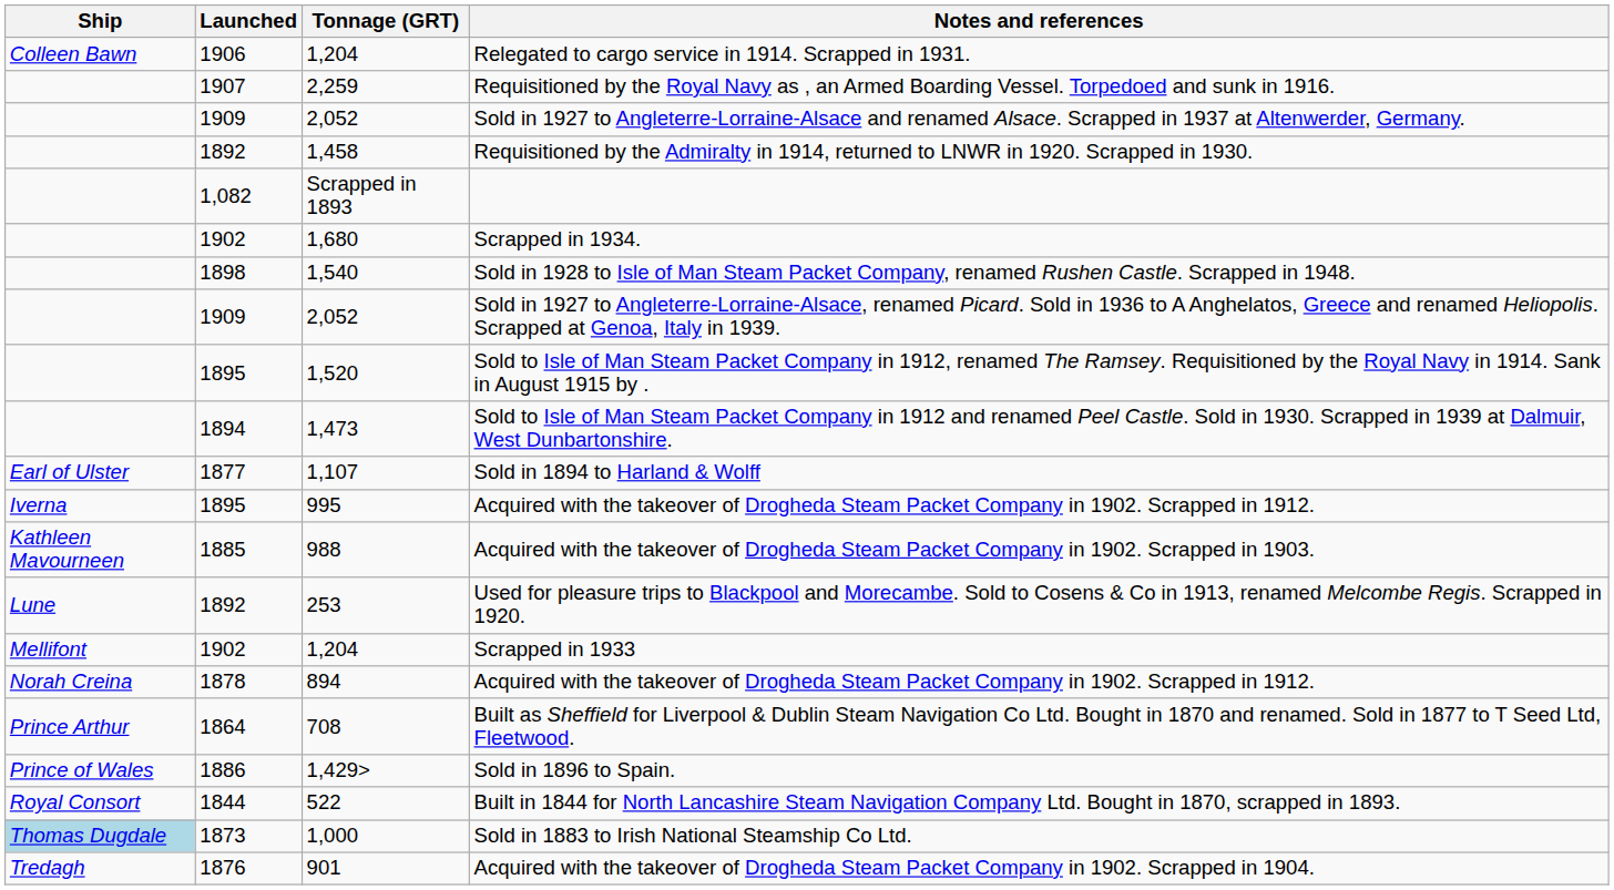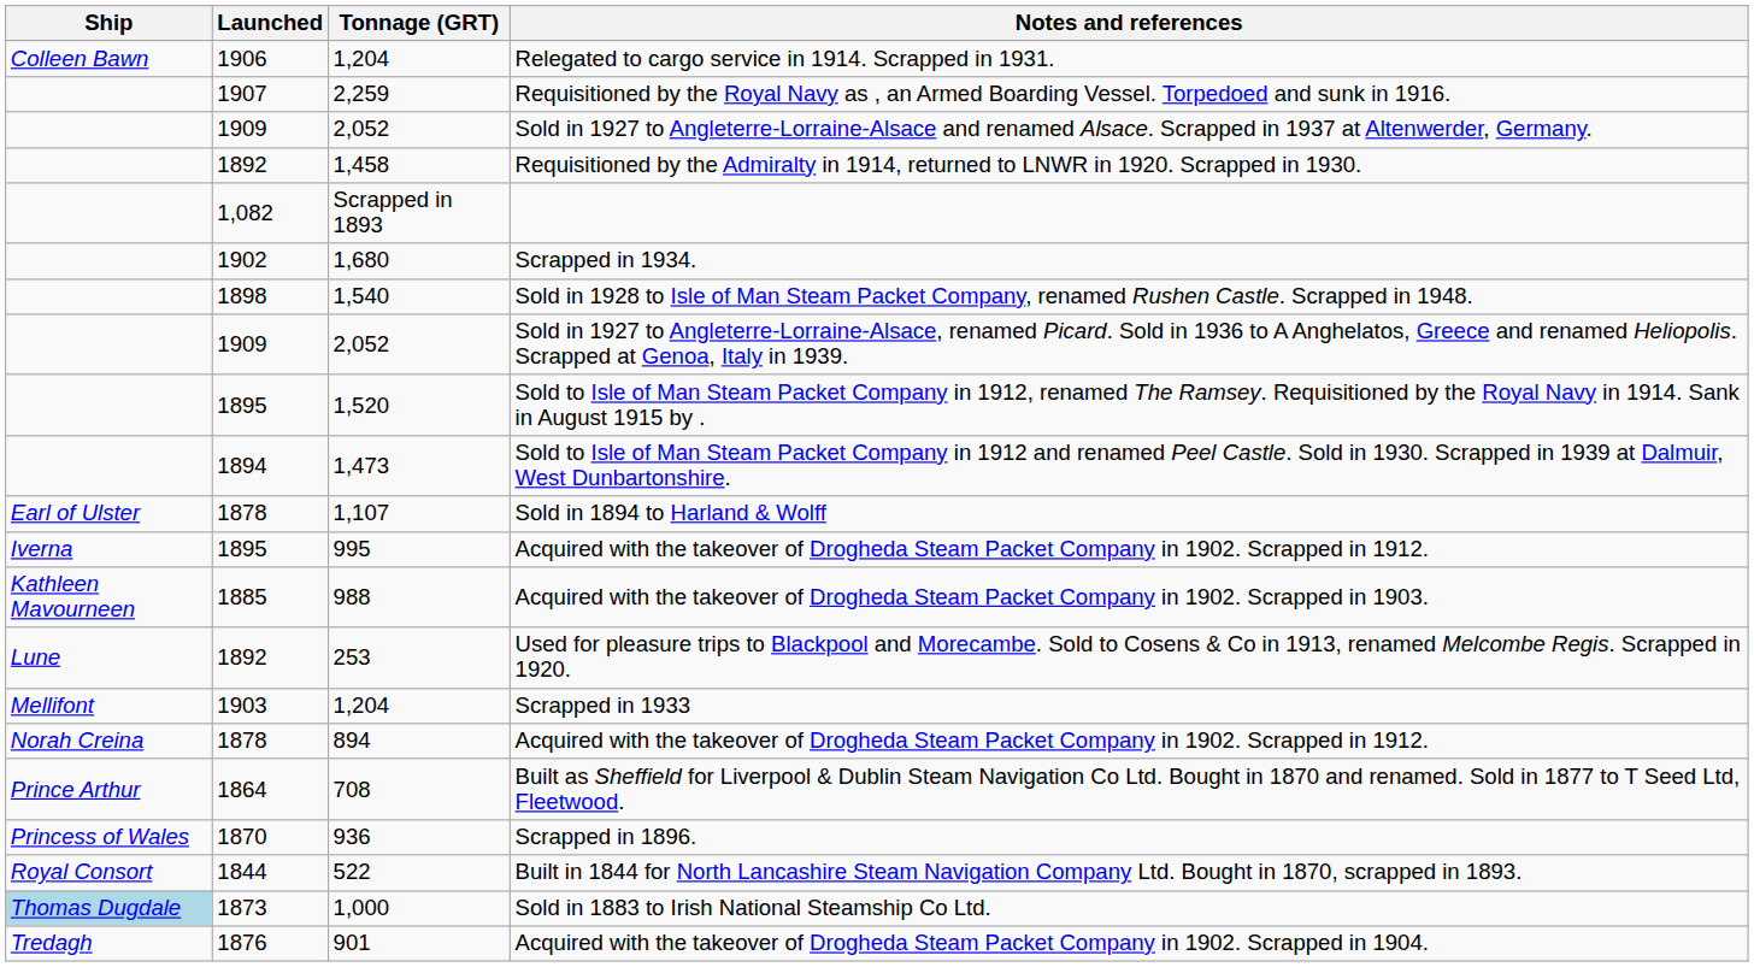Sold in 1894 to Harland & Wolff | Launched: 1877 -> 1878
Scrapped in 1933 | Launched: 1902 -> 1903
- row: Prince of Wales | 1886 | 1,429> | Sold in 1896 to Spain.
+ row: Princess of Wales | 1870 | 936 | Scrapped in 1896.
